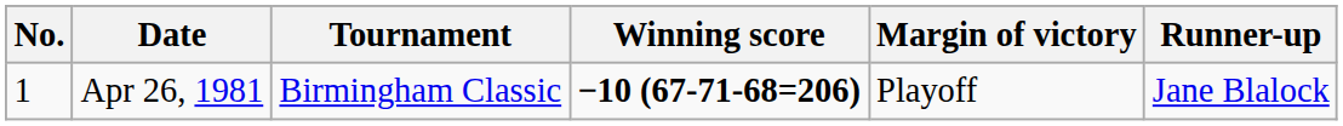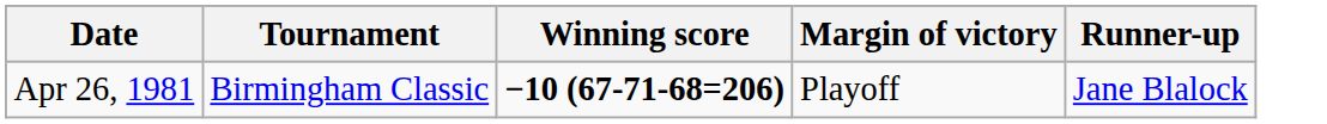- column: No. | 1
